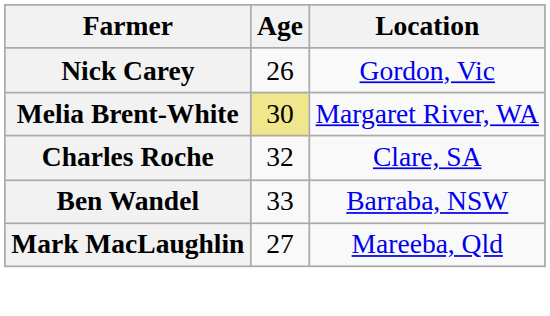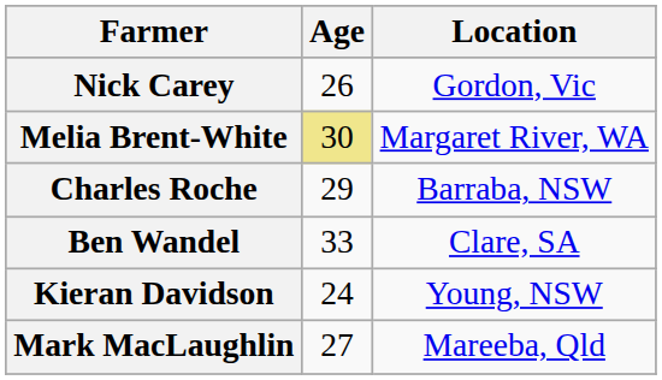Charles Roche | Age: 32 -> 29
Charles Roche | Location: Clare, SA -> Barraba, NSW
Ben Wandel | Location: Barraba, NSW -> Clare, SA
+ row: Kieran Davidson | 24 | Young, NSW
